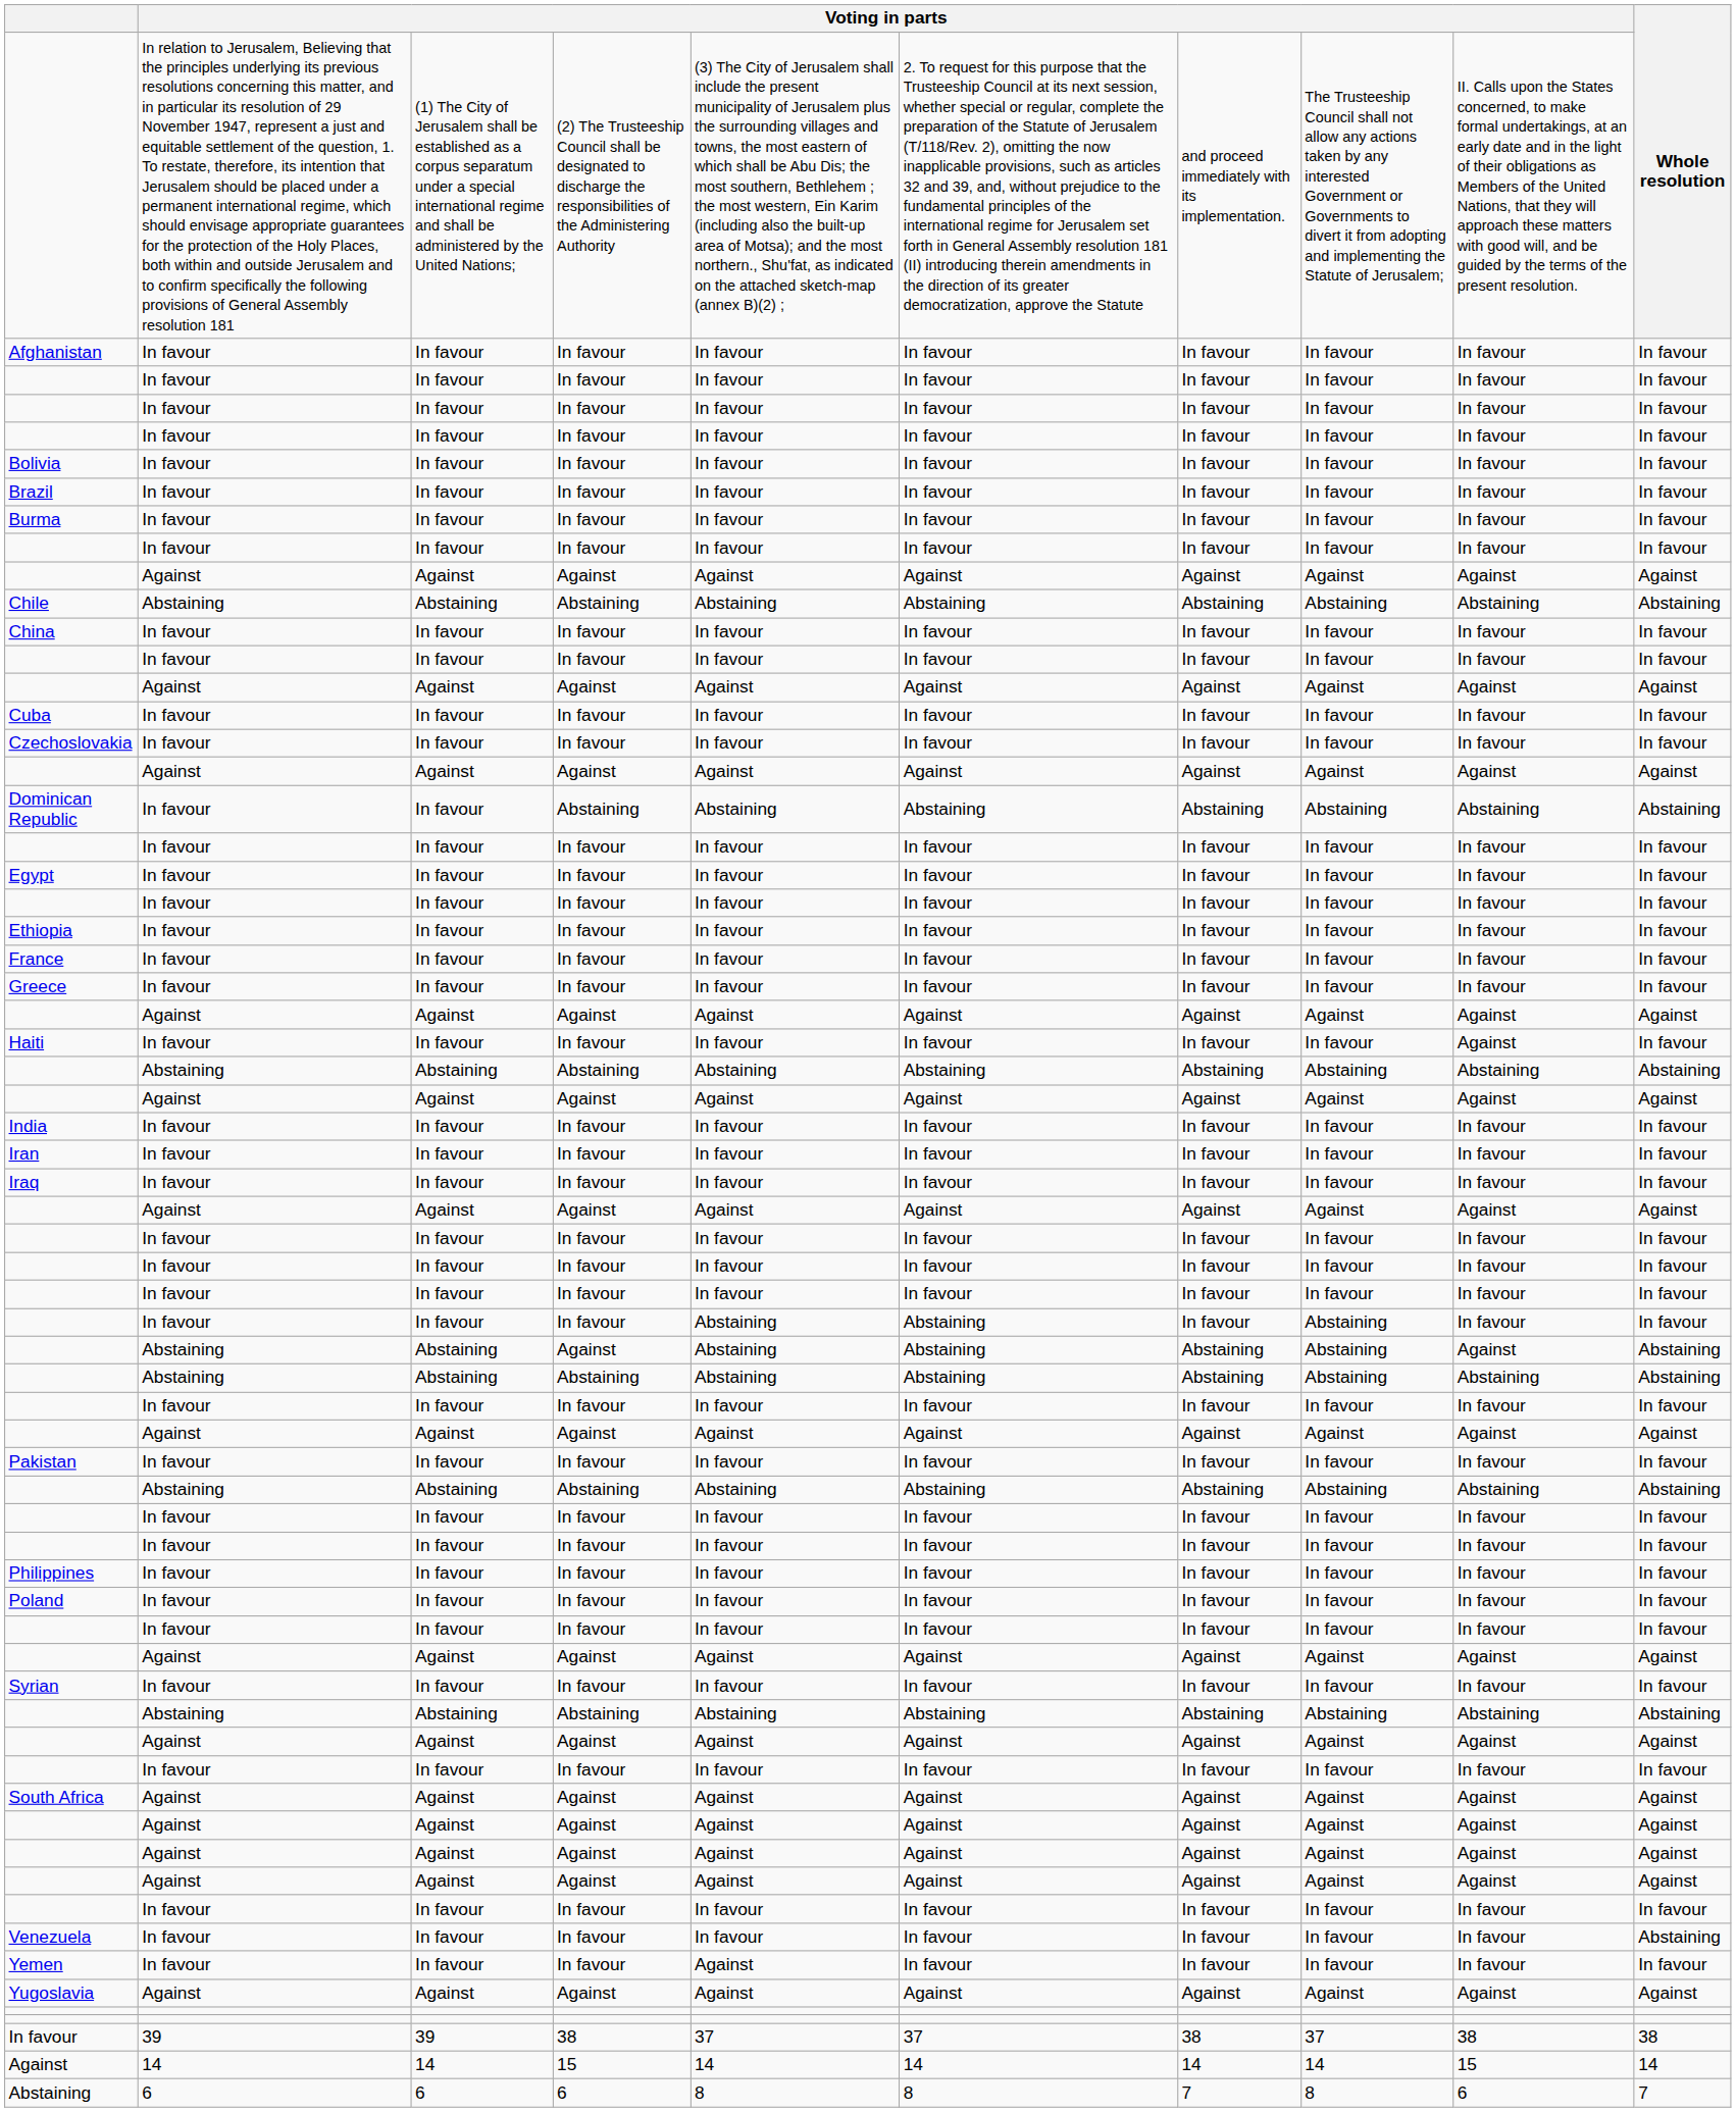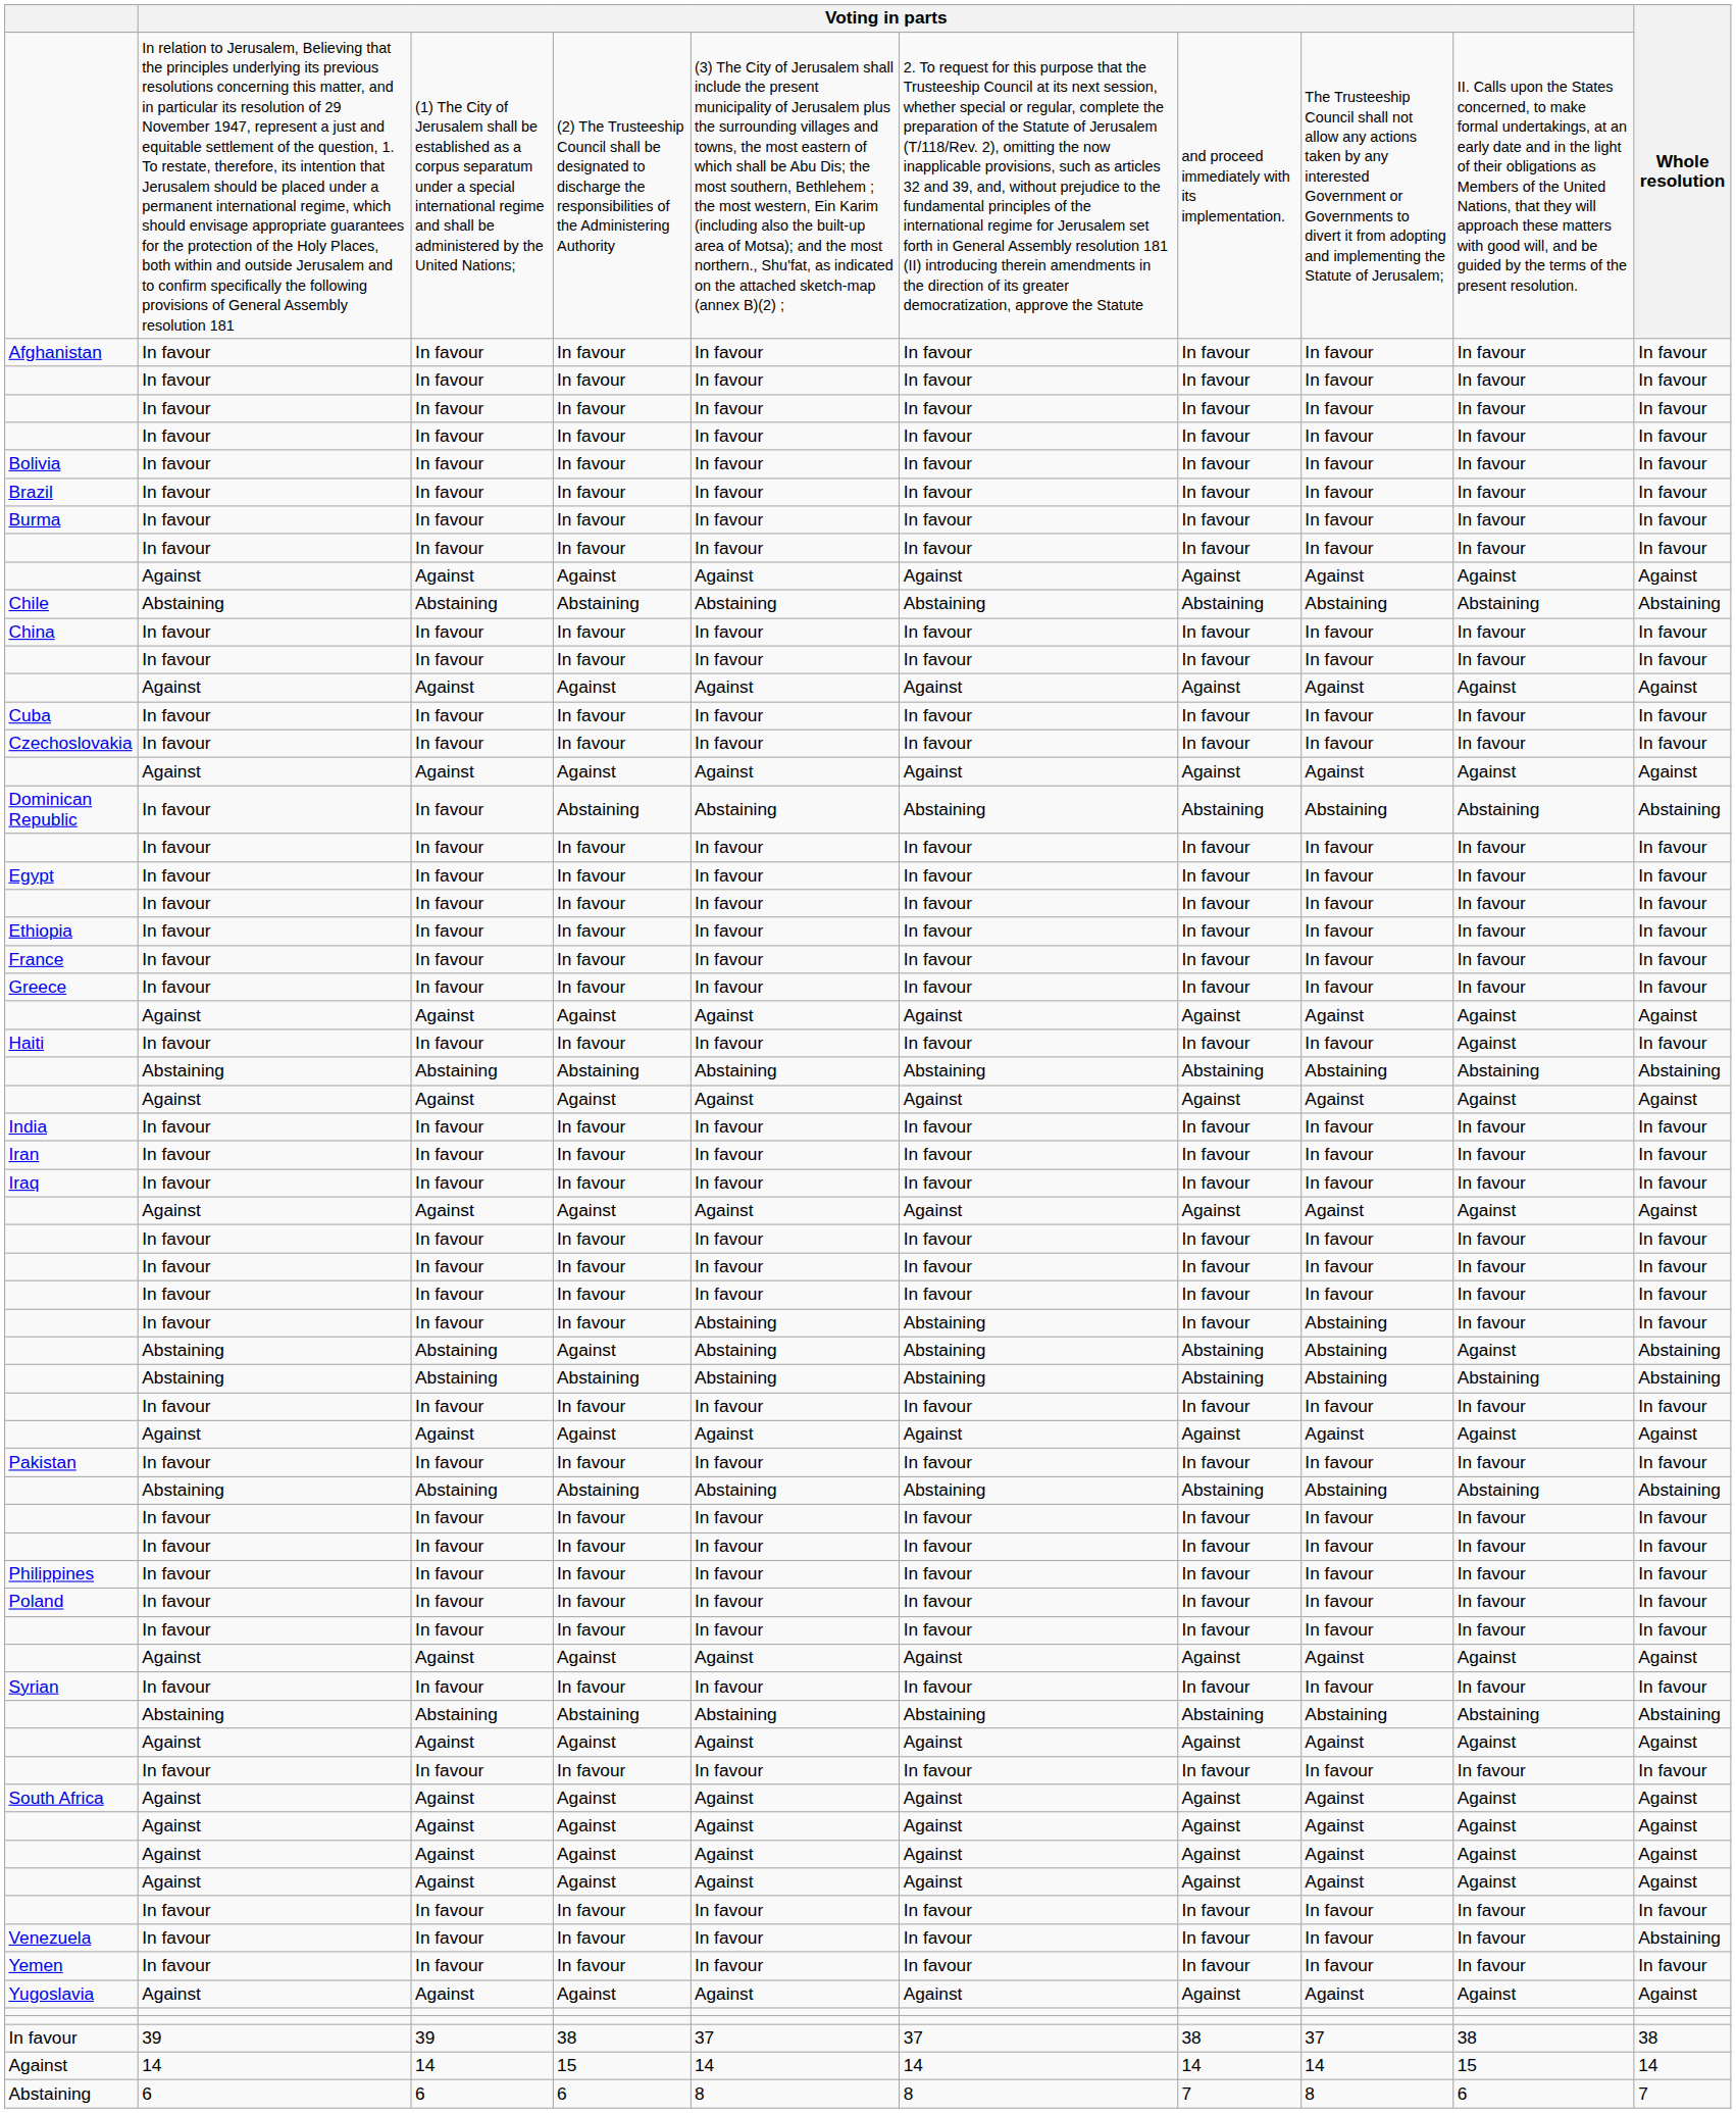Yemen | column 5: Against -> In favour
